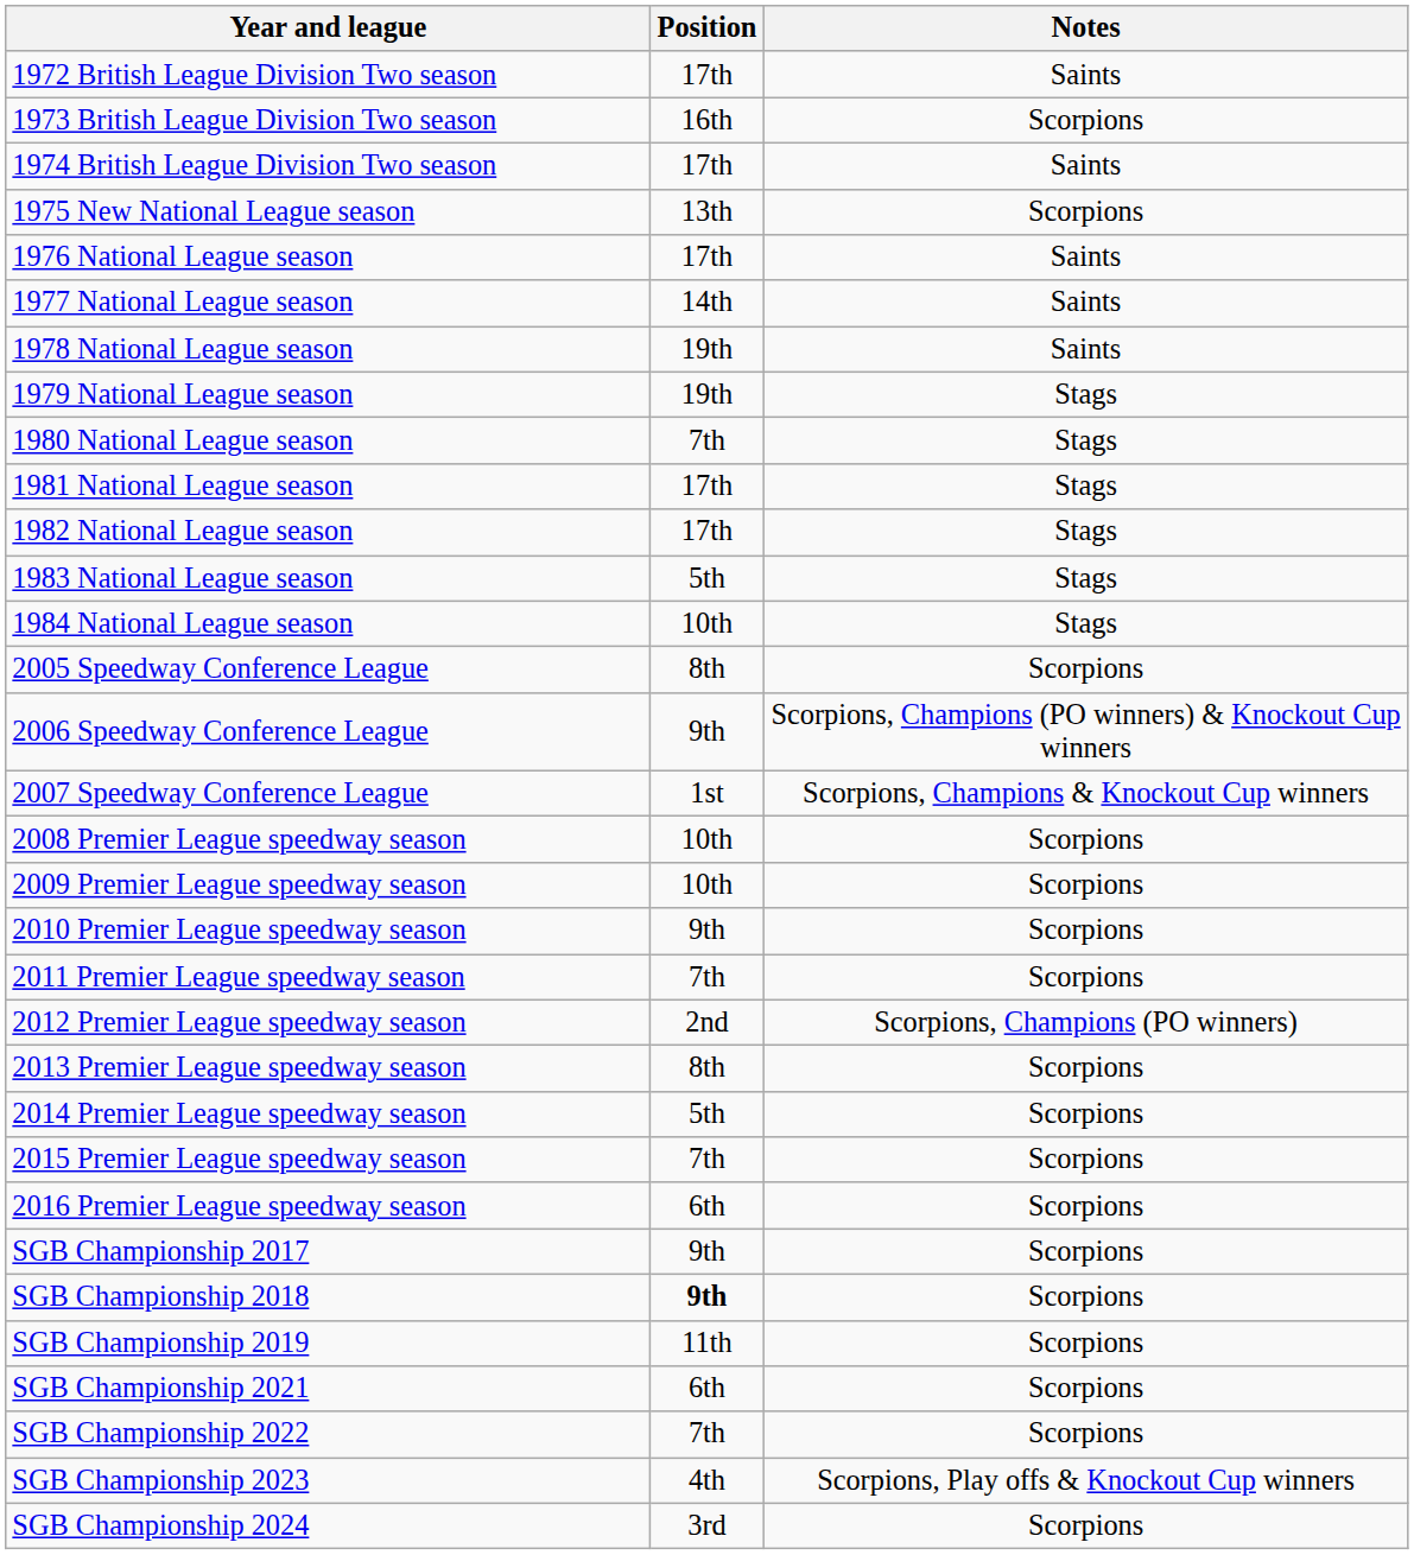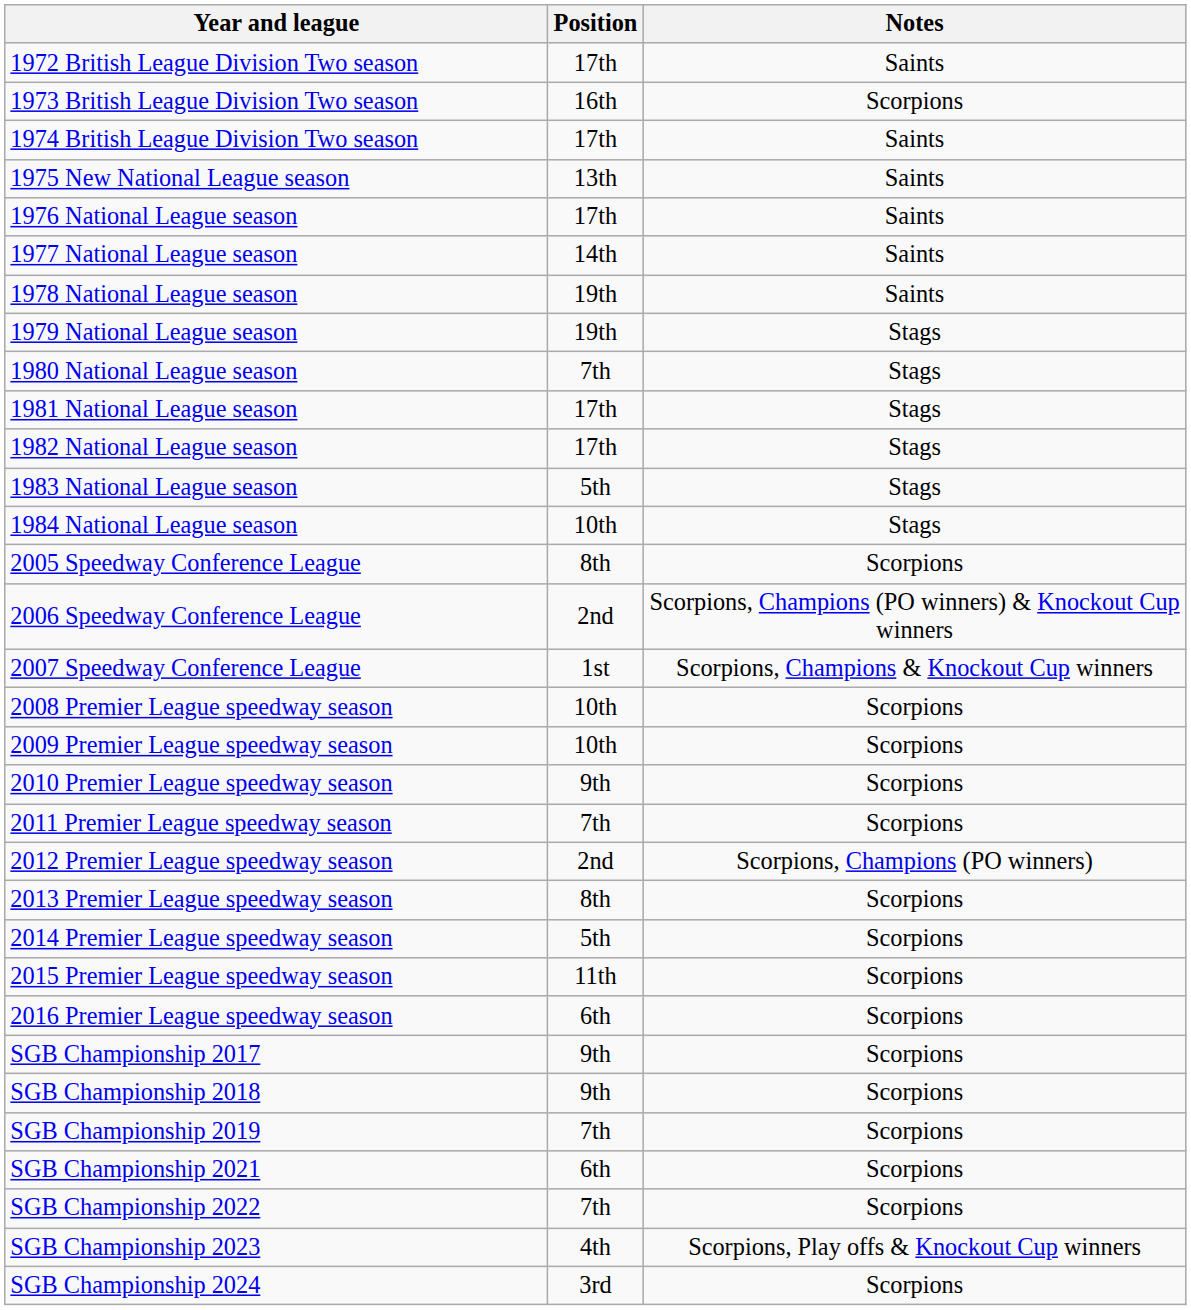1975 New National League season | Notes: Scorpions -> Saints
2006 Speedway Conference League | Position: 9th -> 2nd
2015 Premier League speedway season | Position: 7th -> 11th
SGB Championship 2018 | Position: bold -> normal
SGB Championship 2019 | Position: 11th -> 7th
